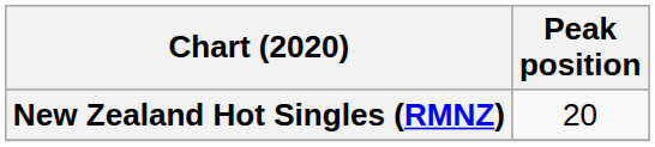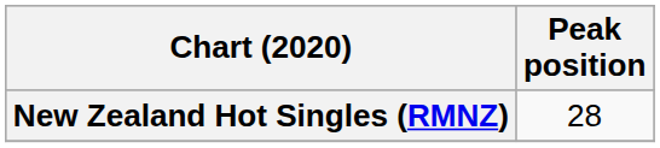New Zealand Hot Singles (RMNZ) | Peak position: 20 -> 28
